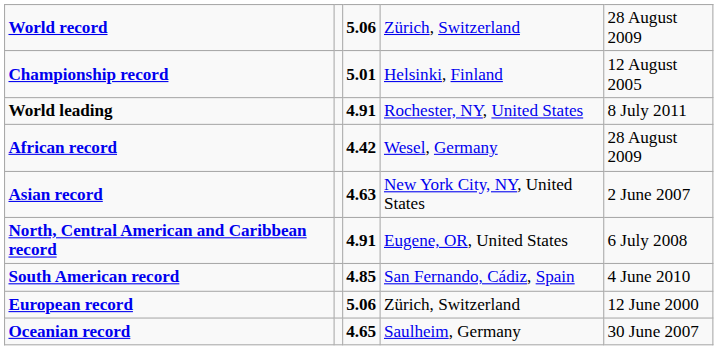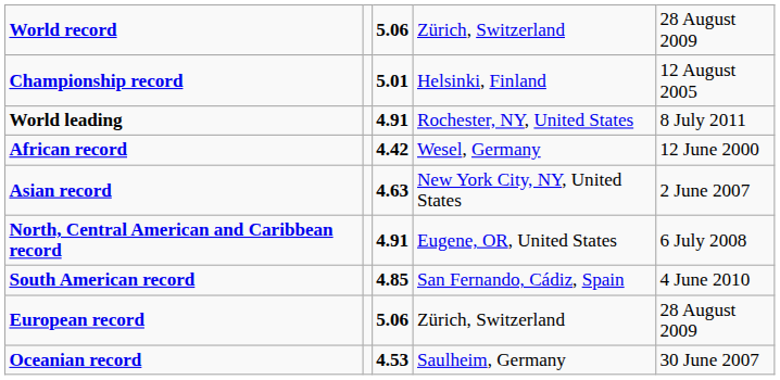African record | column 5: 28 August 2009 -> 12 June 2000
European record | column 5: 12 June 2000 -> 28 August 2009
Oceanian record | column 3: 4.65 -> 4.53
